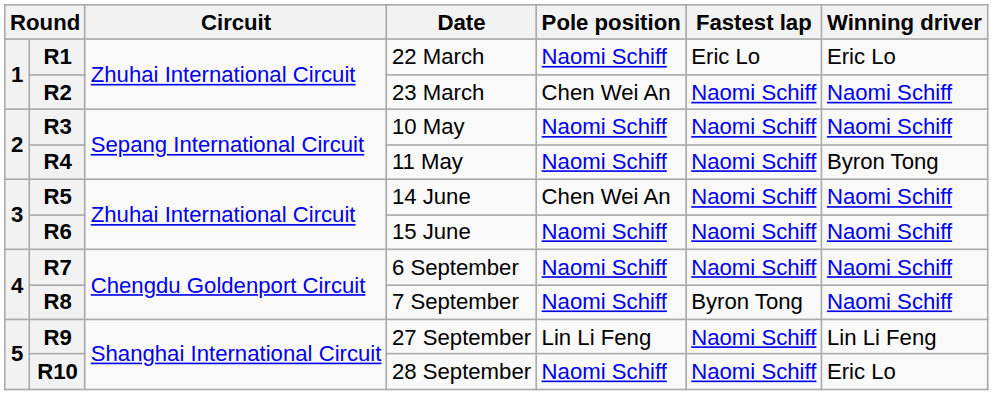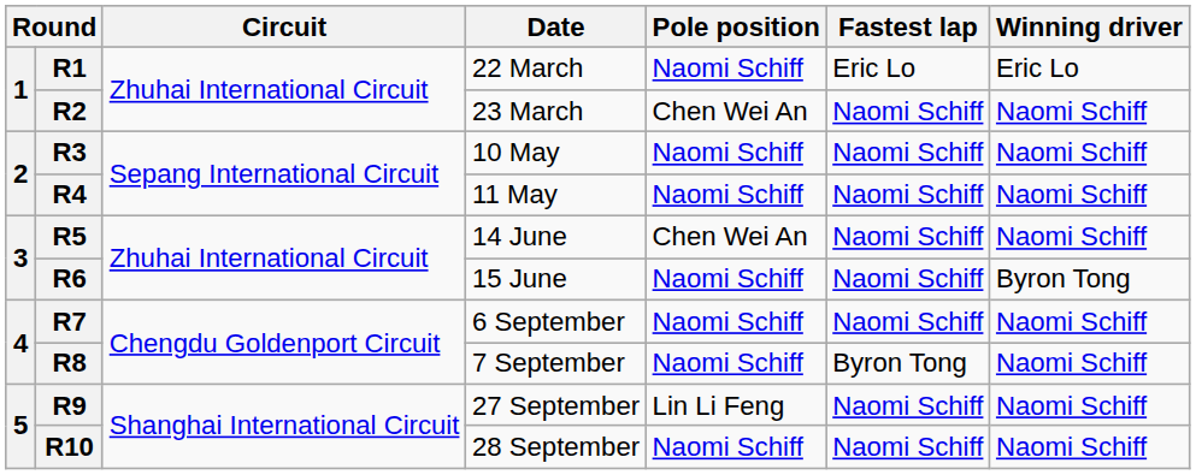R4 | Winning driver: Byron Tong -> Naomi Schiff
R6 | Winning driver: Naomi Schiff -> Byron Tong
R9 | Winning driver: Lin Li Feng -> Naomi Schiff
R10 | Winning driver: Eric Lo -> Naomi Schiff
